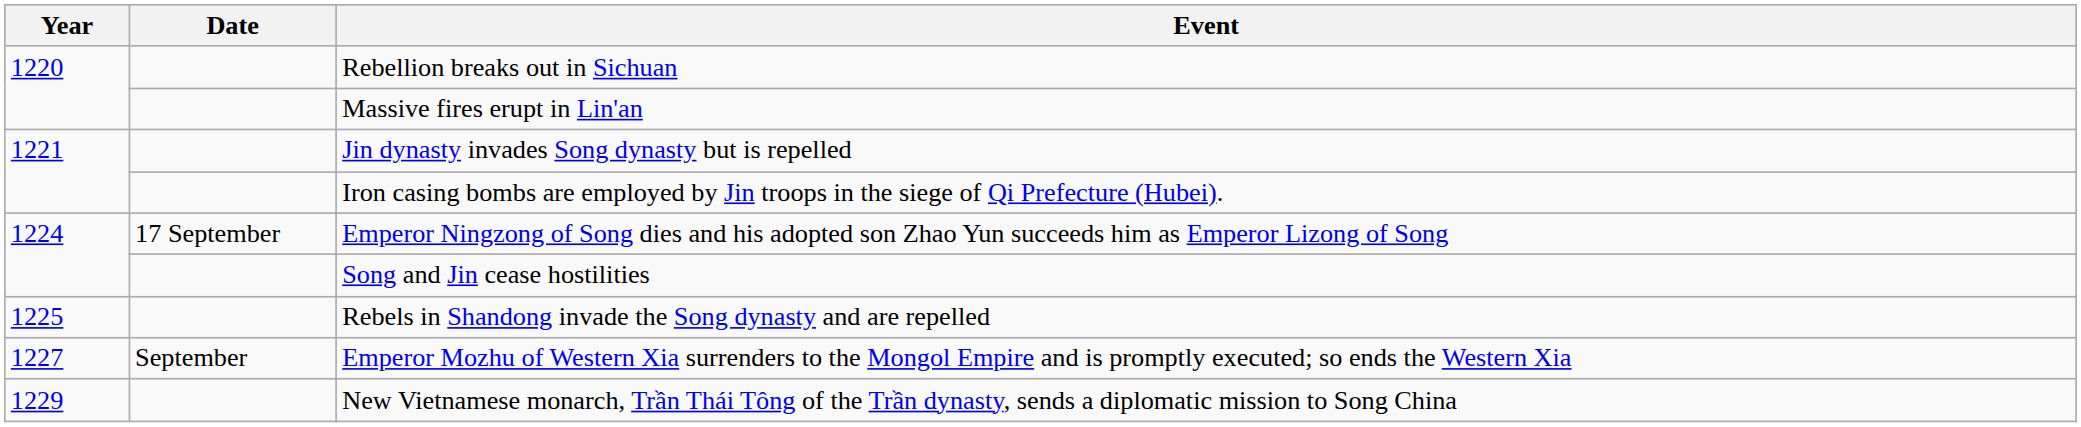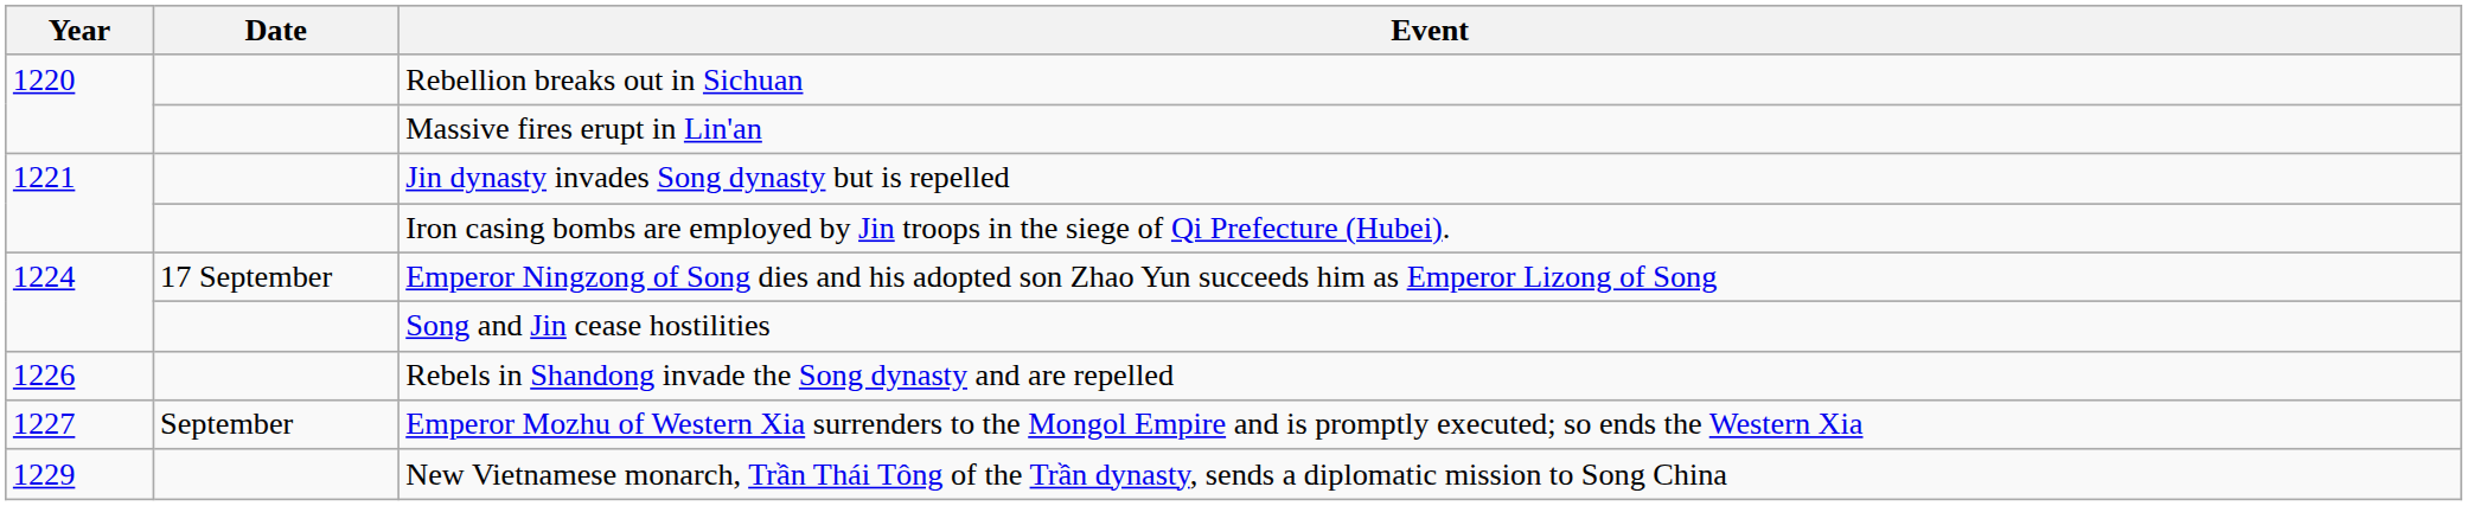Rebels in Shandong invade the Song dynasty and are repelled | Year: 1225 -> 1226
